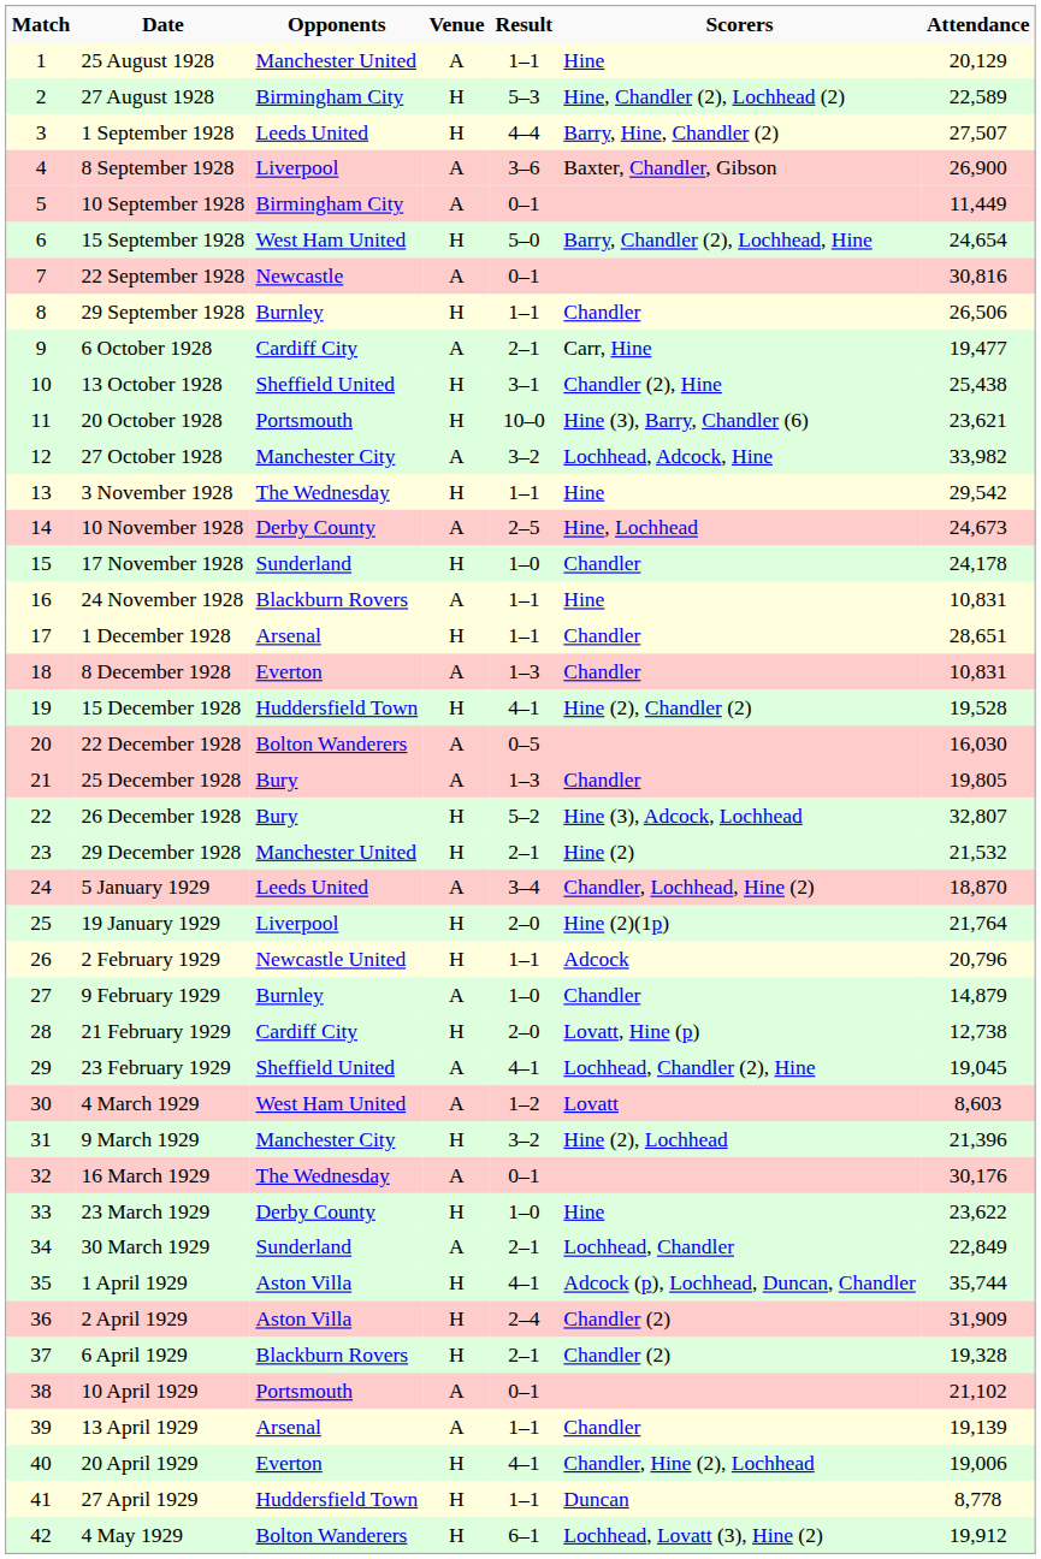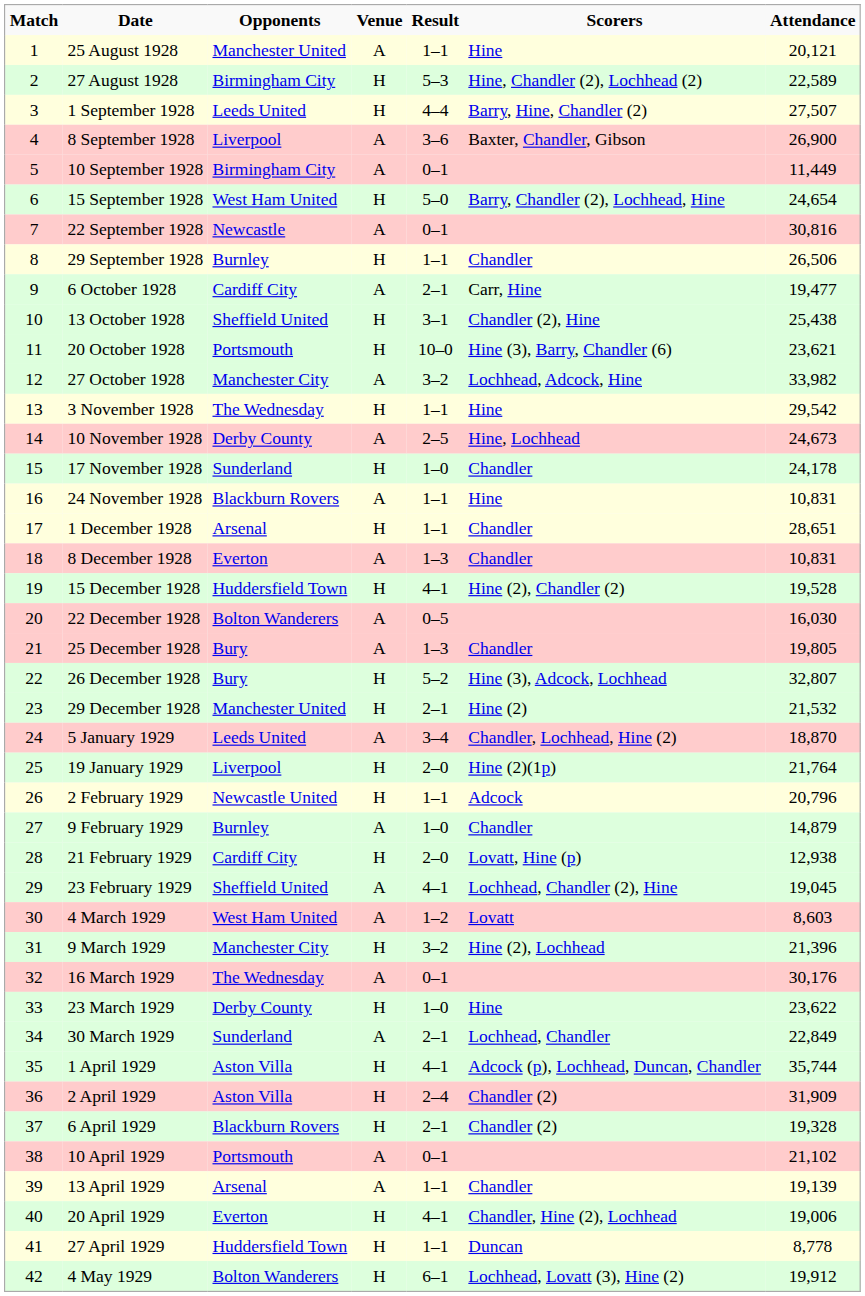25 August 1928 | Attendance: 20,129 -> 20,121
21 February 1929 | Attendance: 12,738 -> 12,938
